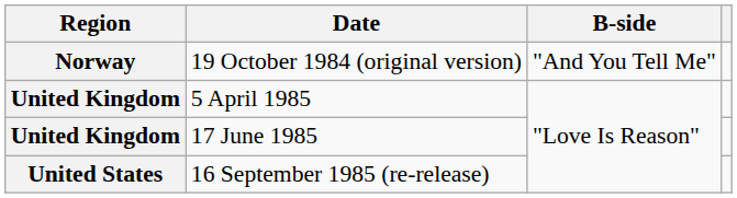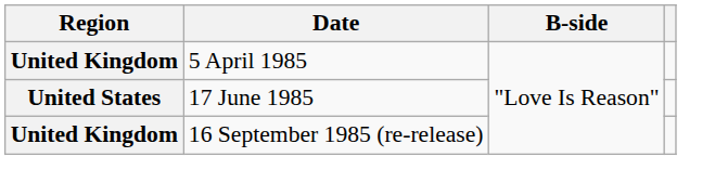- row: Norway | 19 October 1984 (original version) | "And You Tell Me"
17 June 1985 | Region: United Kingdom -> United States
16 September 1985 (re-release) | Region: United States -> United Kingdom
